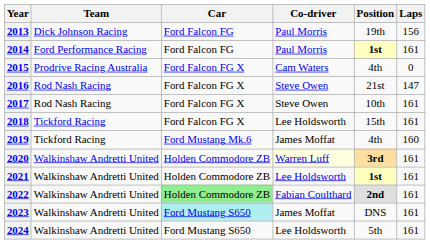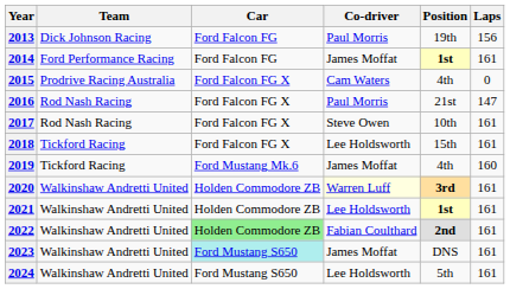2014 | Co-driver: Paul Morris -> James Moffat
2016 | Co-driver: Steve Owen -> Paul Morris
